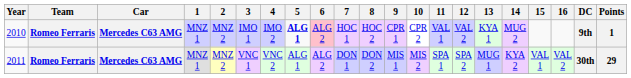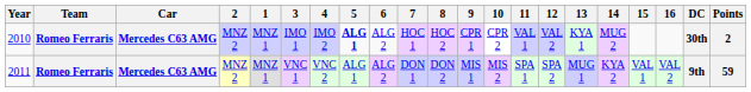columns swapped: 1 <-> 2
2010 | 6: pink background -> no background
2010 | DC: 9th -> 30th
2010 | Points: 1 -> 2
2011 | DC: 30th -> 9th
2011 | Points: 29 -> 59
